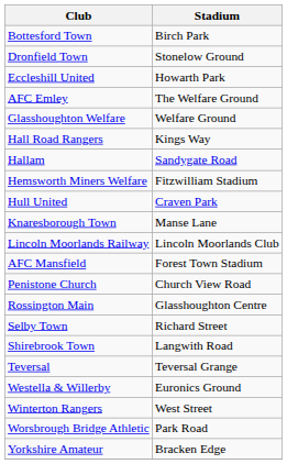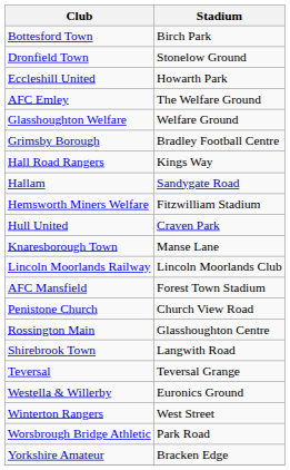+ row: Grimsby Borough | Bradley Football Centre
- row: Selby Town | Richard Street
